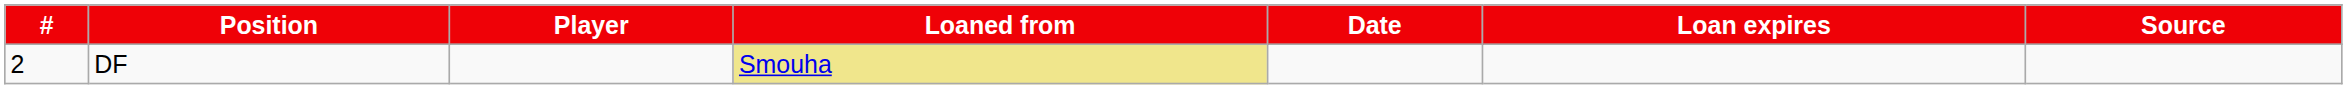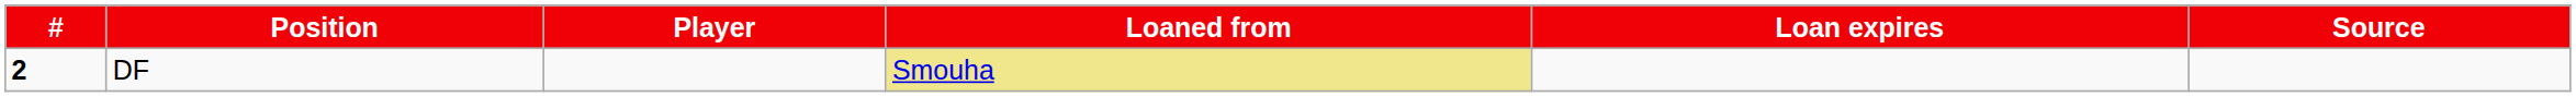- column: Date
DF | #: normal -> bold
